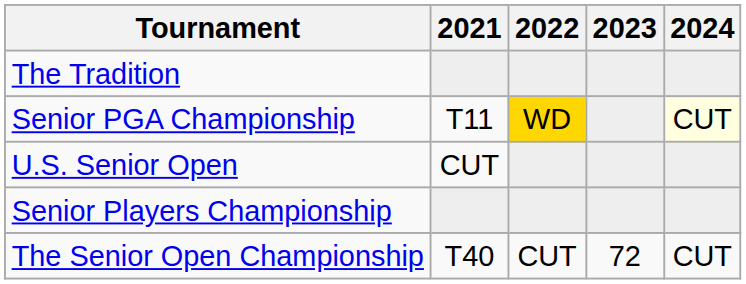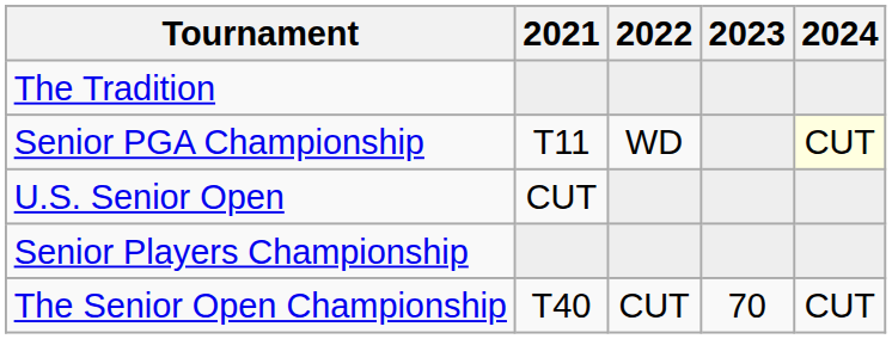Senior PGA Championship | 2022: gold background -> no background
The Senior Open Championship | 2023: 72 -> 70
